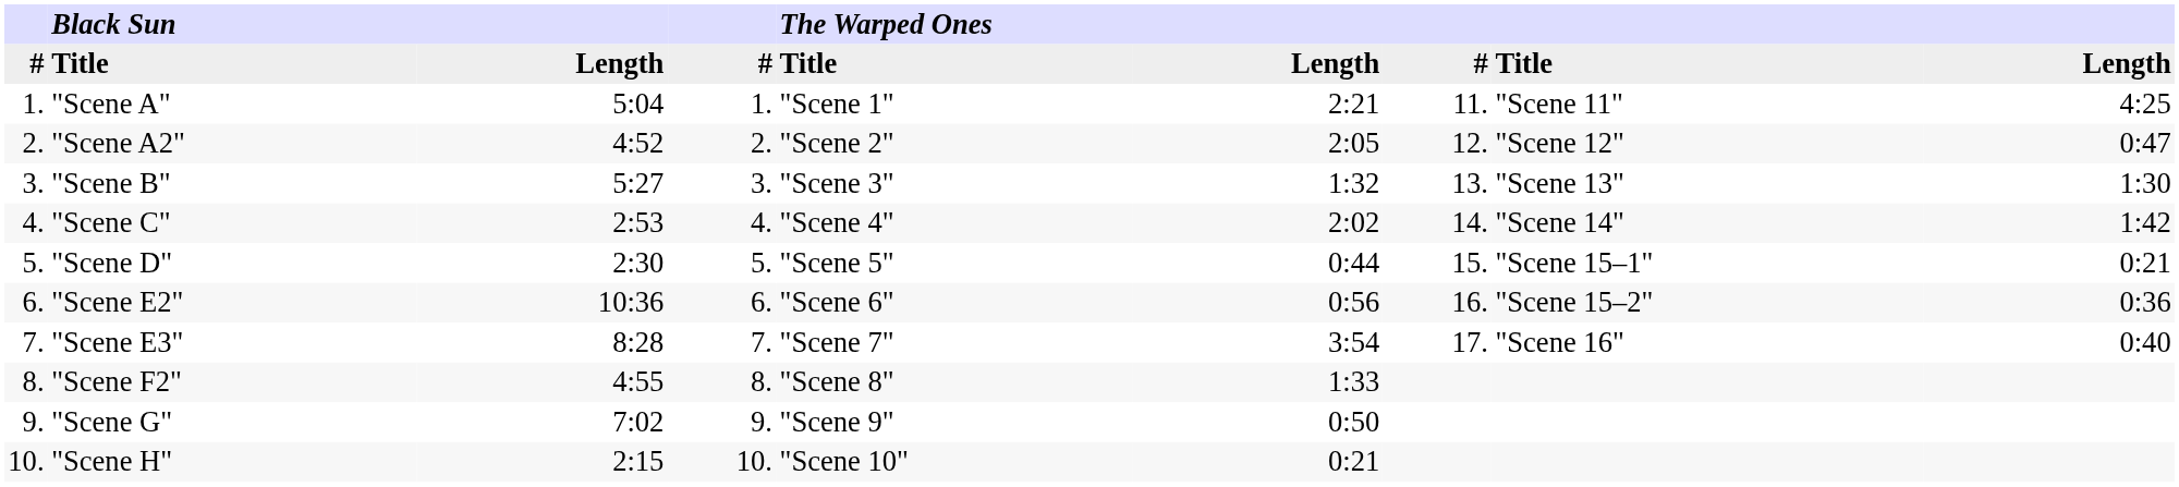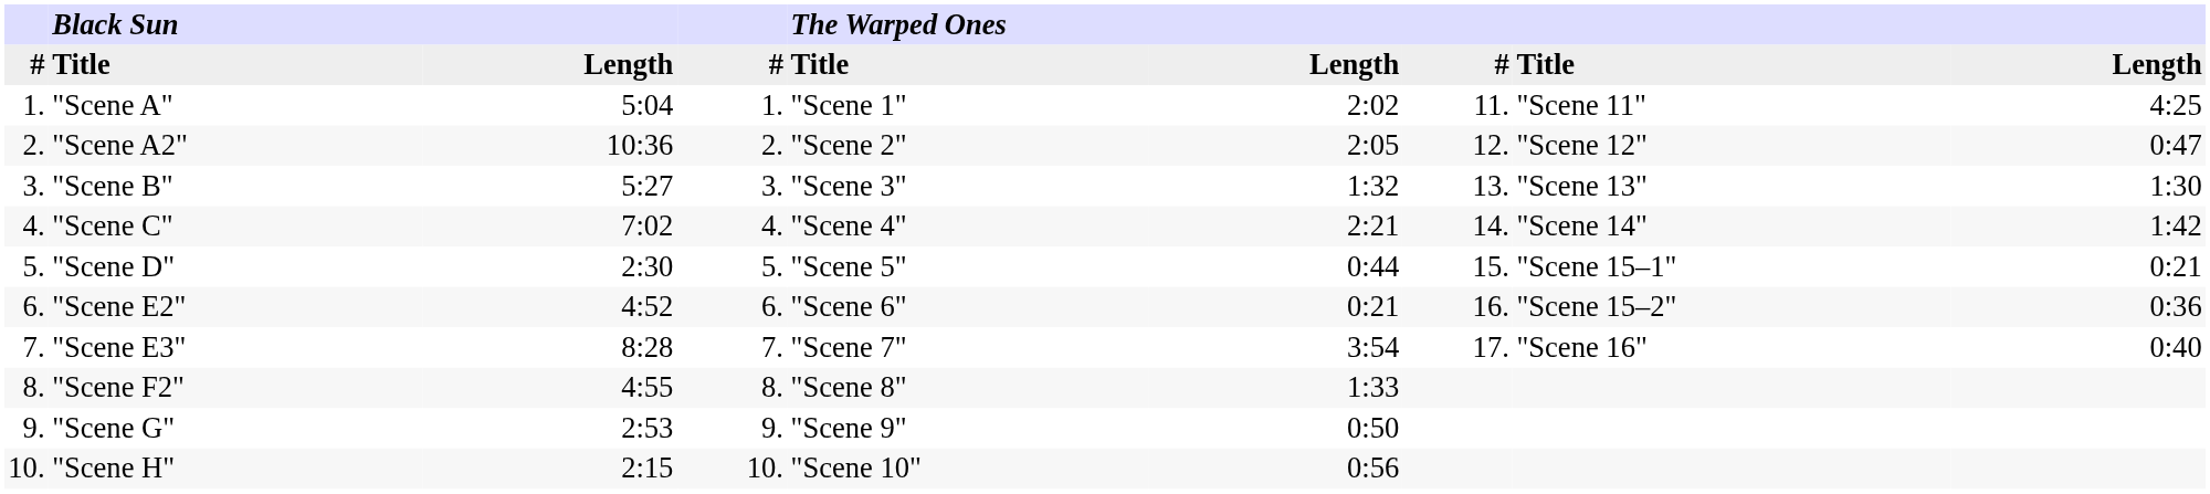"Scene A" | column 6: 2:21 -> 2:02
"Scene A2" | Black Sun / Length: 4:52 -> 10:36
"Scene C" | Black Sun / Length: 2:53 -> 7:02
"Scene C" | column 6: 2:02 -> 2:21
"Scene E2" | Black Sun / Length: 10:36 -> 4:52
"Scene E2" | column 6: 0:56 -> 0:21
"Scene G" | Black Sun / Length: 7:02 -> 2:53
"Scene H" | column 6: 0:21 -> 0:56
